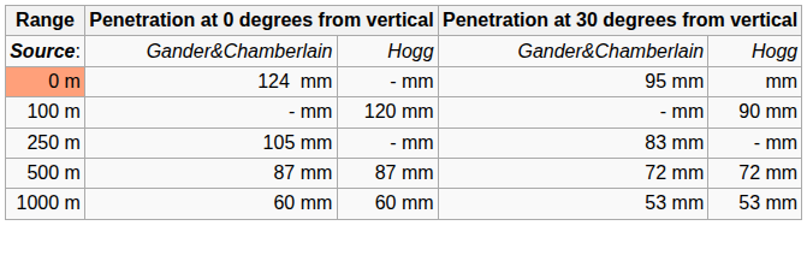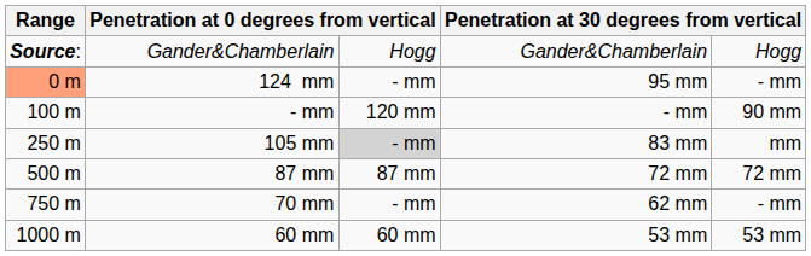124 mm | column 5: mm -> - mm
105 mm | column 3: no background -> lightgrey background
105 mm | column 5: - mm -> mm
+ row: 750 m | 70 mm | - mm | 62 mm | - mm
